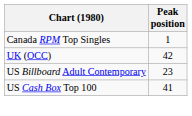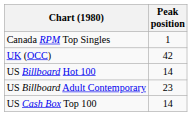+ row: US Billboard Hot 100 | 14
US Cash Box Top 100 | Peak position: 41 -> 14
